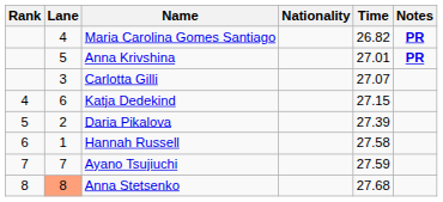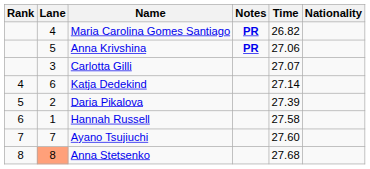columns swapped: Nationality <-> Notes
Anna Krivshina | Time: 27.01 -> 27.06
Katja Dedekind | Time: 27.15 -> 27.14
Ayano Tsujiuchi | Time: 27.59 -> 27.60
